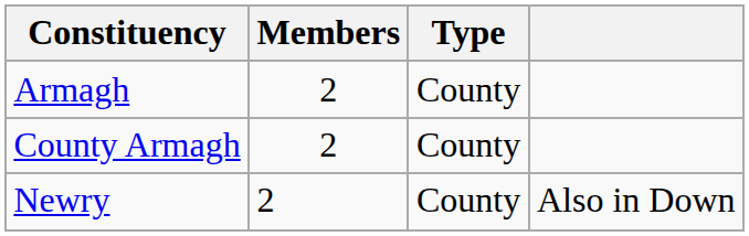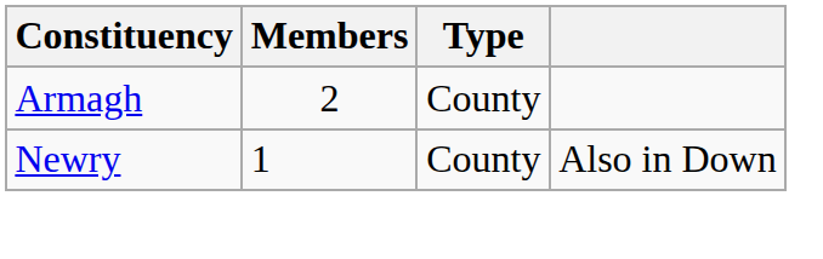- row: County Armagh | 2 | County
Newry | Members: 2 -> 1
